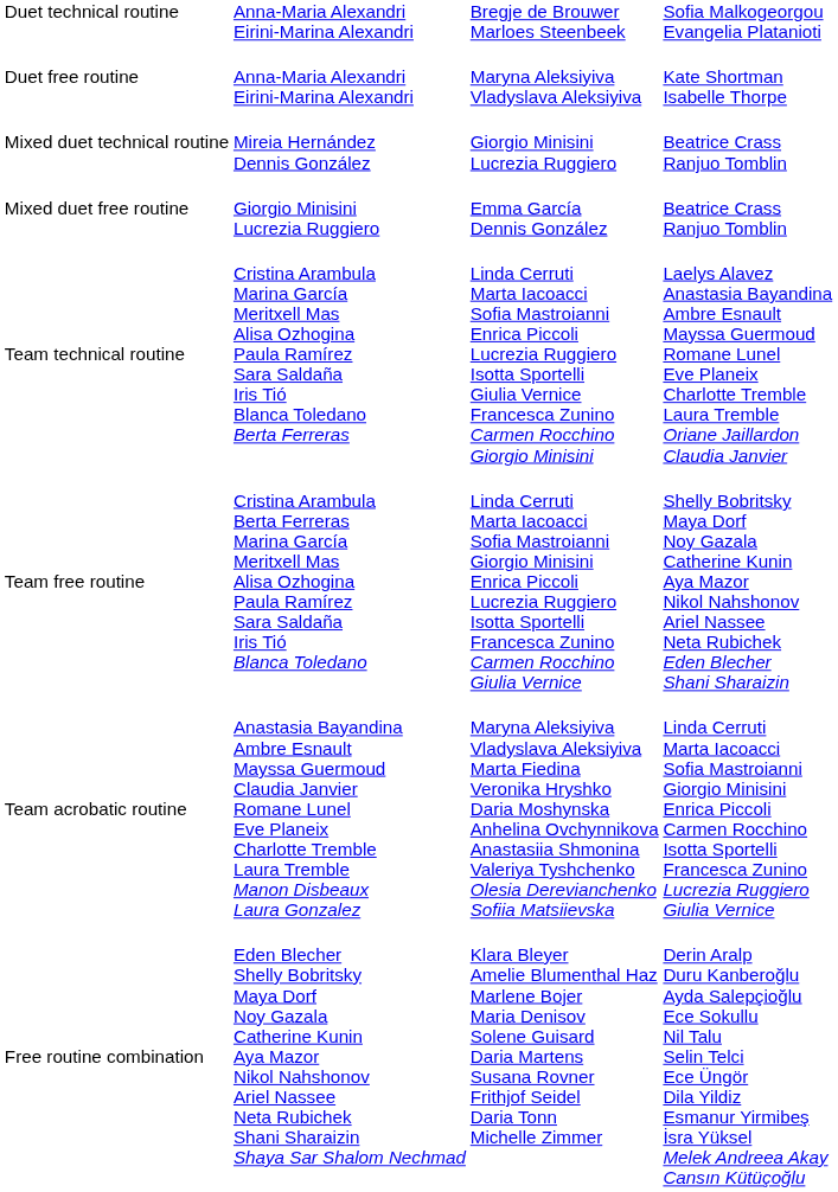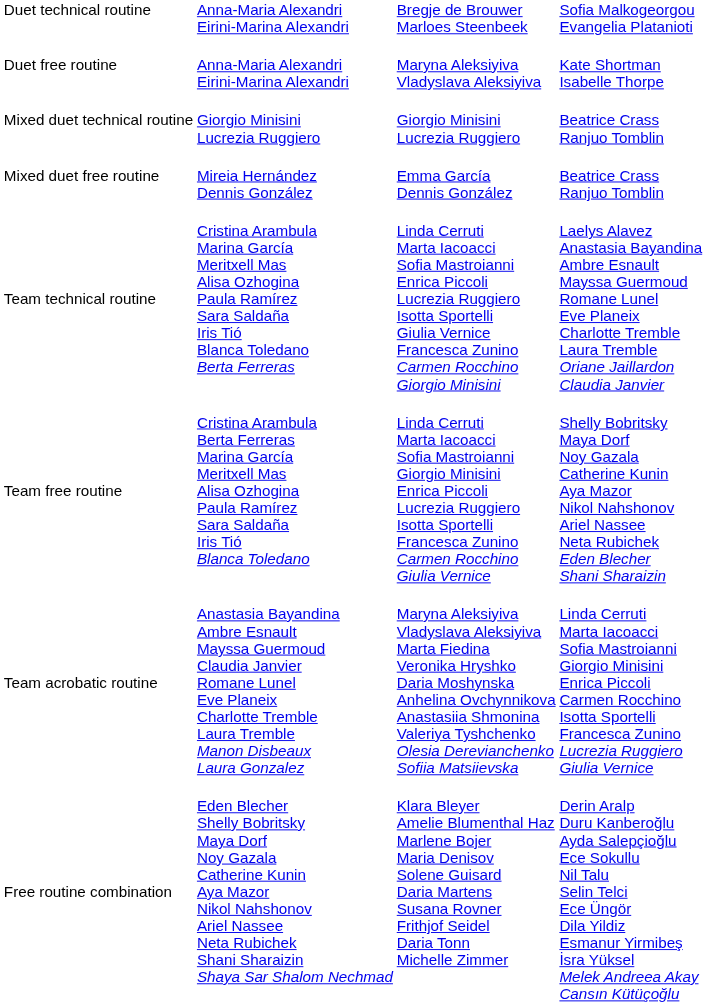Mixed duet technical routine | column 2: Mireia Hernández Dennis González -> Giorgio Minisini Lucrezia Ruggiero
Mixed duet free routine | column 2: Giorgio Minisini Lucrezia Ruggiero -> Mireia Hernández Dennis González
